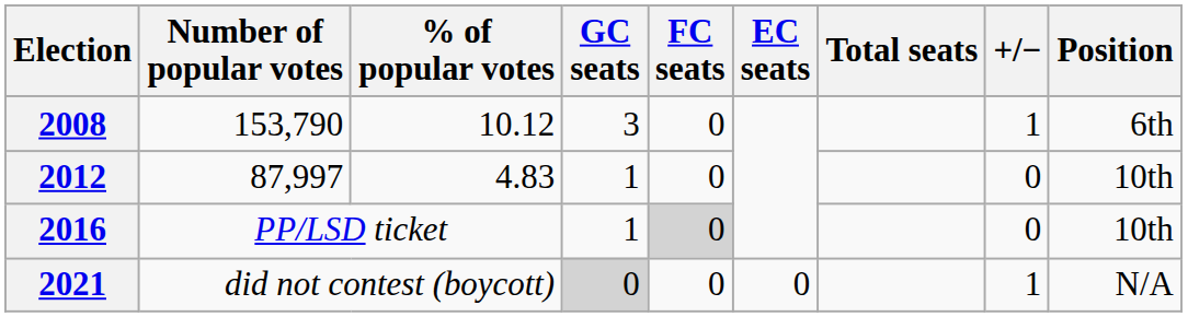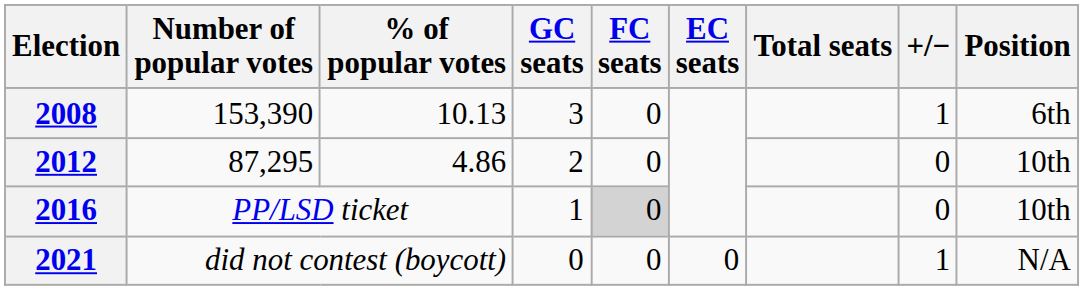2008 | Number of popular votes: 153,790 -> 153,390
2008 | % of popular votes: 10.12 -> 10.13
2012 | Number of popular votes: 87,997 -> 87,295
2012 | % of popular votes: 4.83 -> 4.86
2012 | GC seats: 1 -> 2
2021 | GC seats: lightgrey background -> no background
